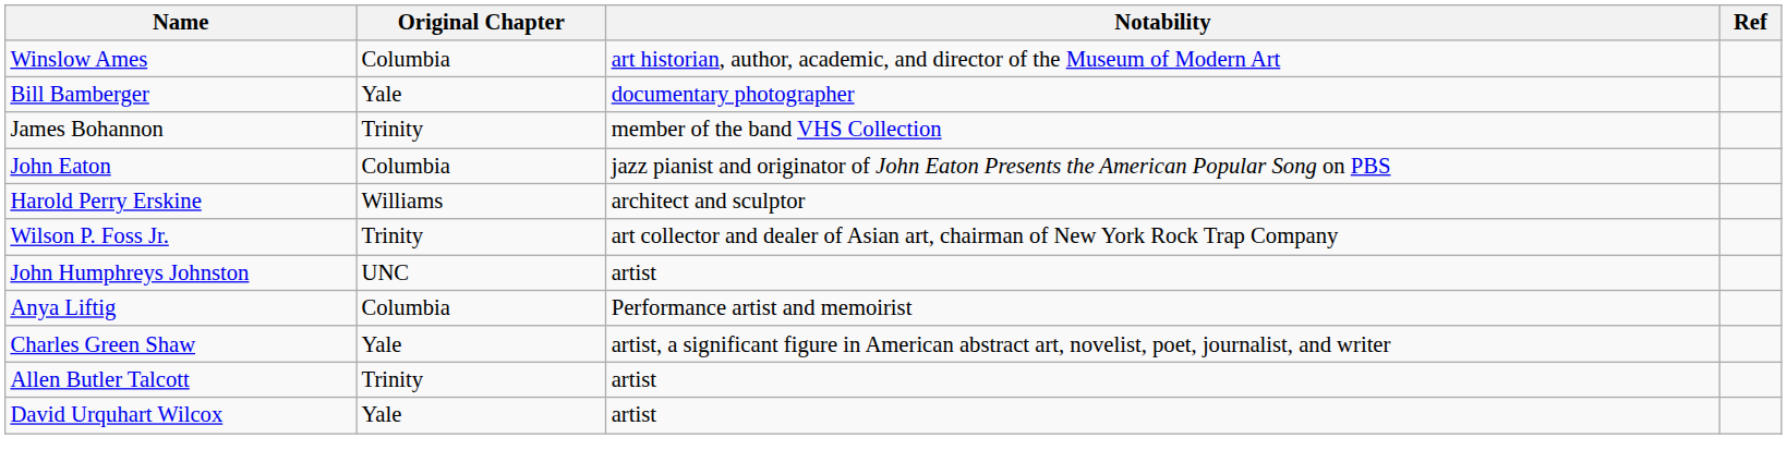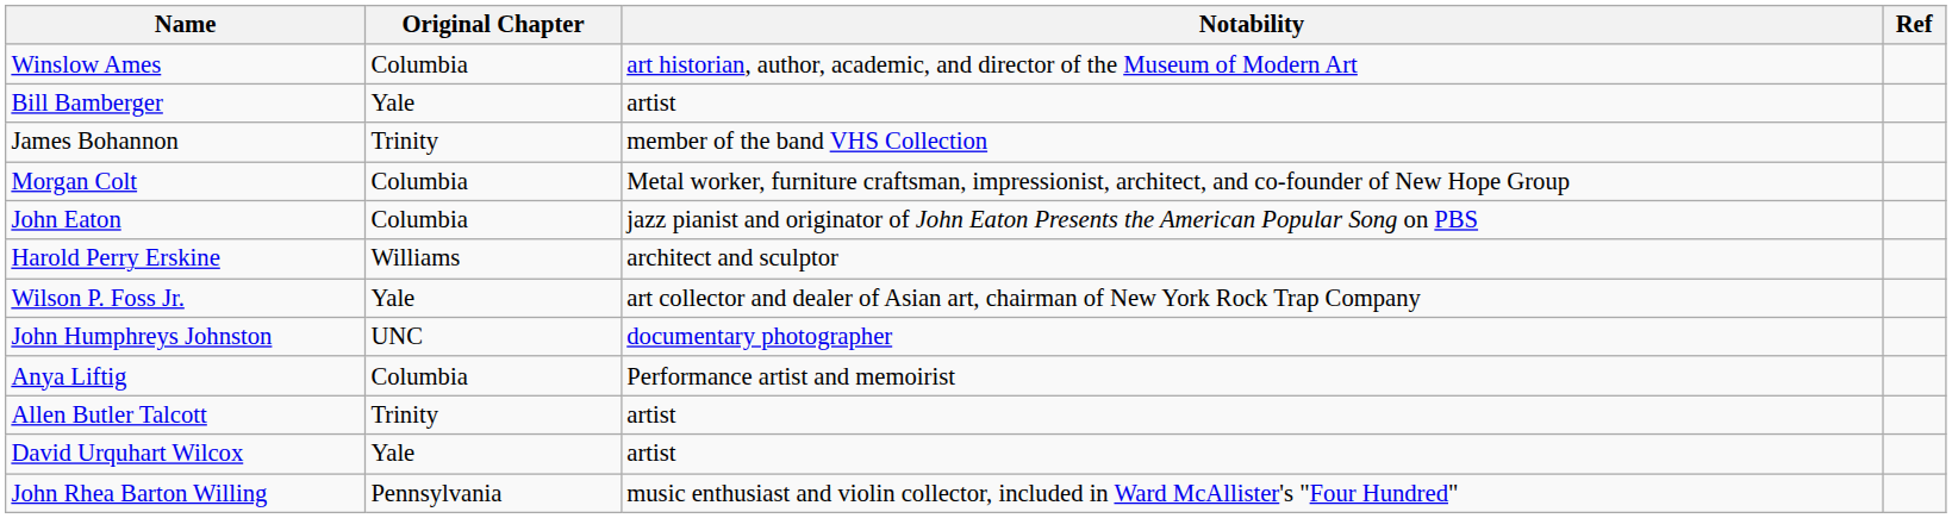Bill Bamberger | Notability: documentary photographer -> artist
+ row: Morgan Colt | Columbia | Metal worker, furniture craftsman, impressionist, architect, and co-founder of New Hope Group
Wilson P. Foss Jr. | Original Chapter: Trinity -> Yale
John Humphreys Johnston | Notability: artist -> documentary photographer
- row: Charles Green Shaw | Yale | artist, a significant figure in American abstract art, novelist, poet, journalist, and writer
+ row: John Rhea Barton Willing | Pennsylvania | music enthusiast and violin collector, included in Ward McAllister's "Four Hundred"
